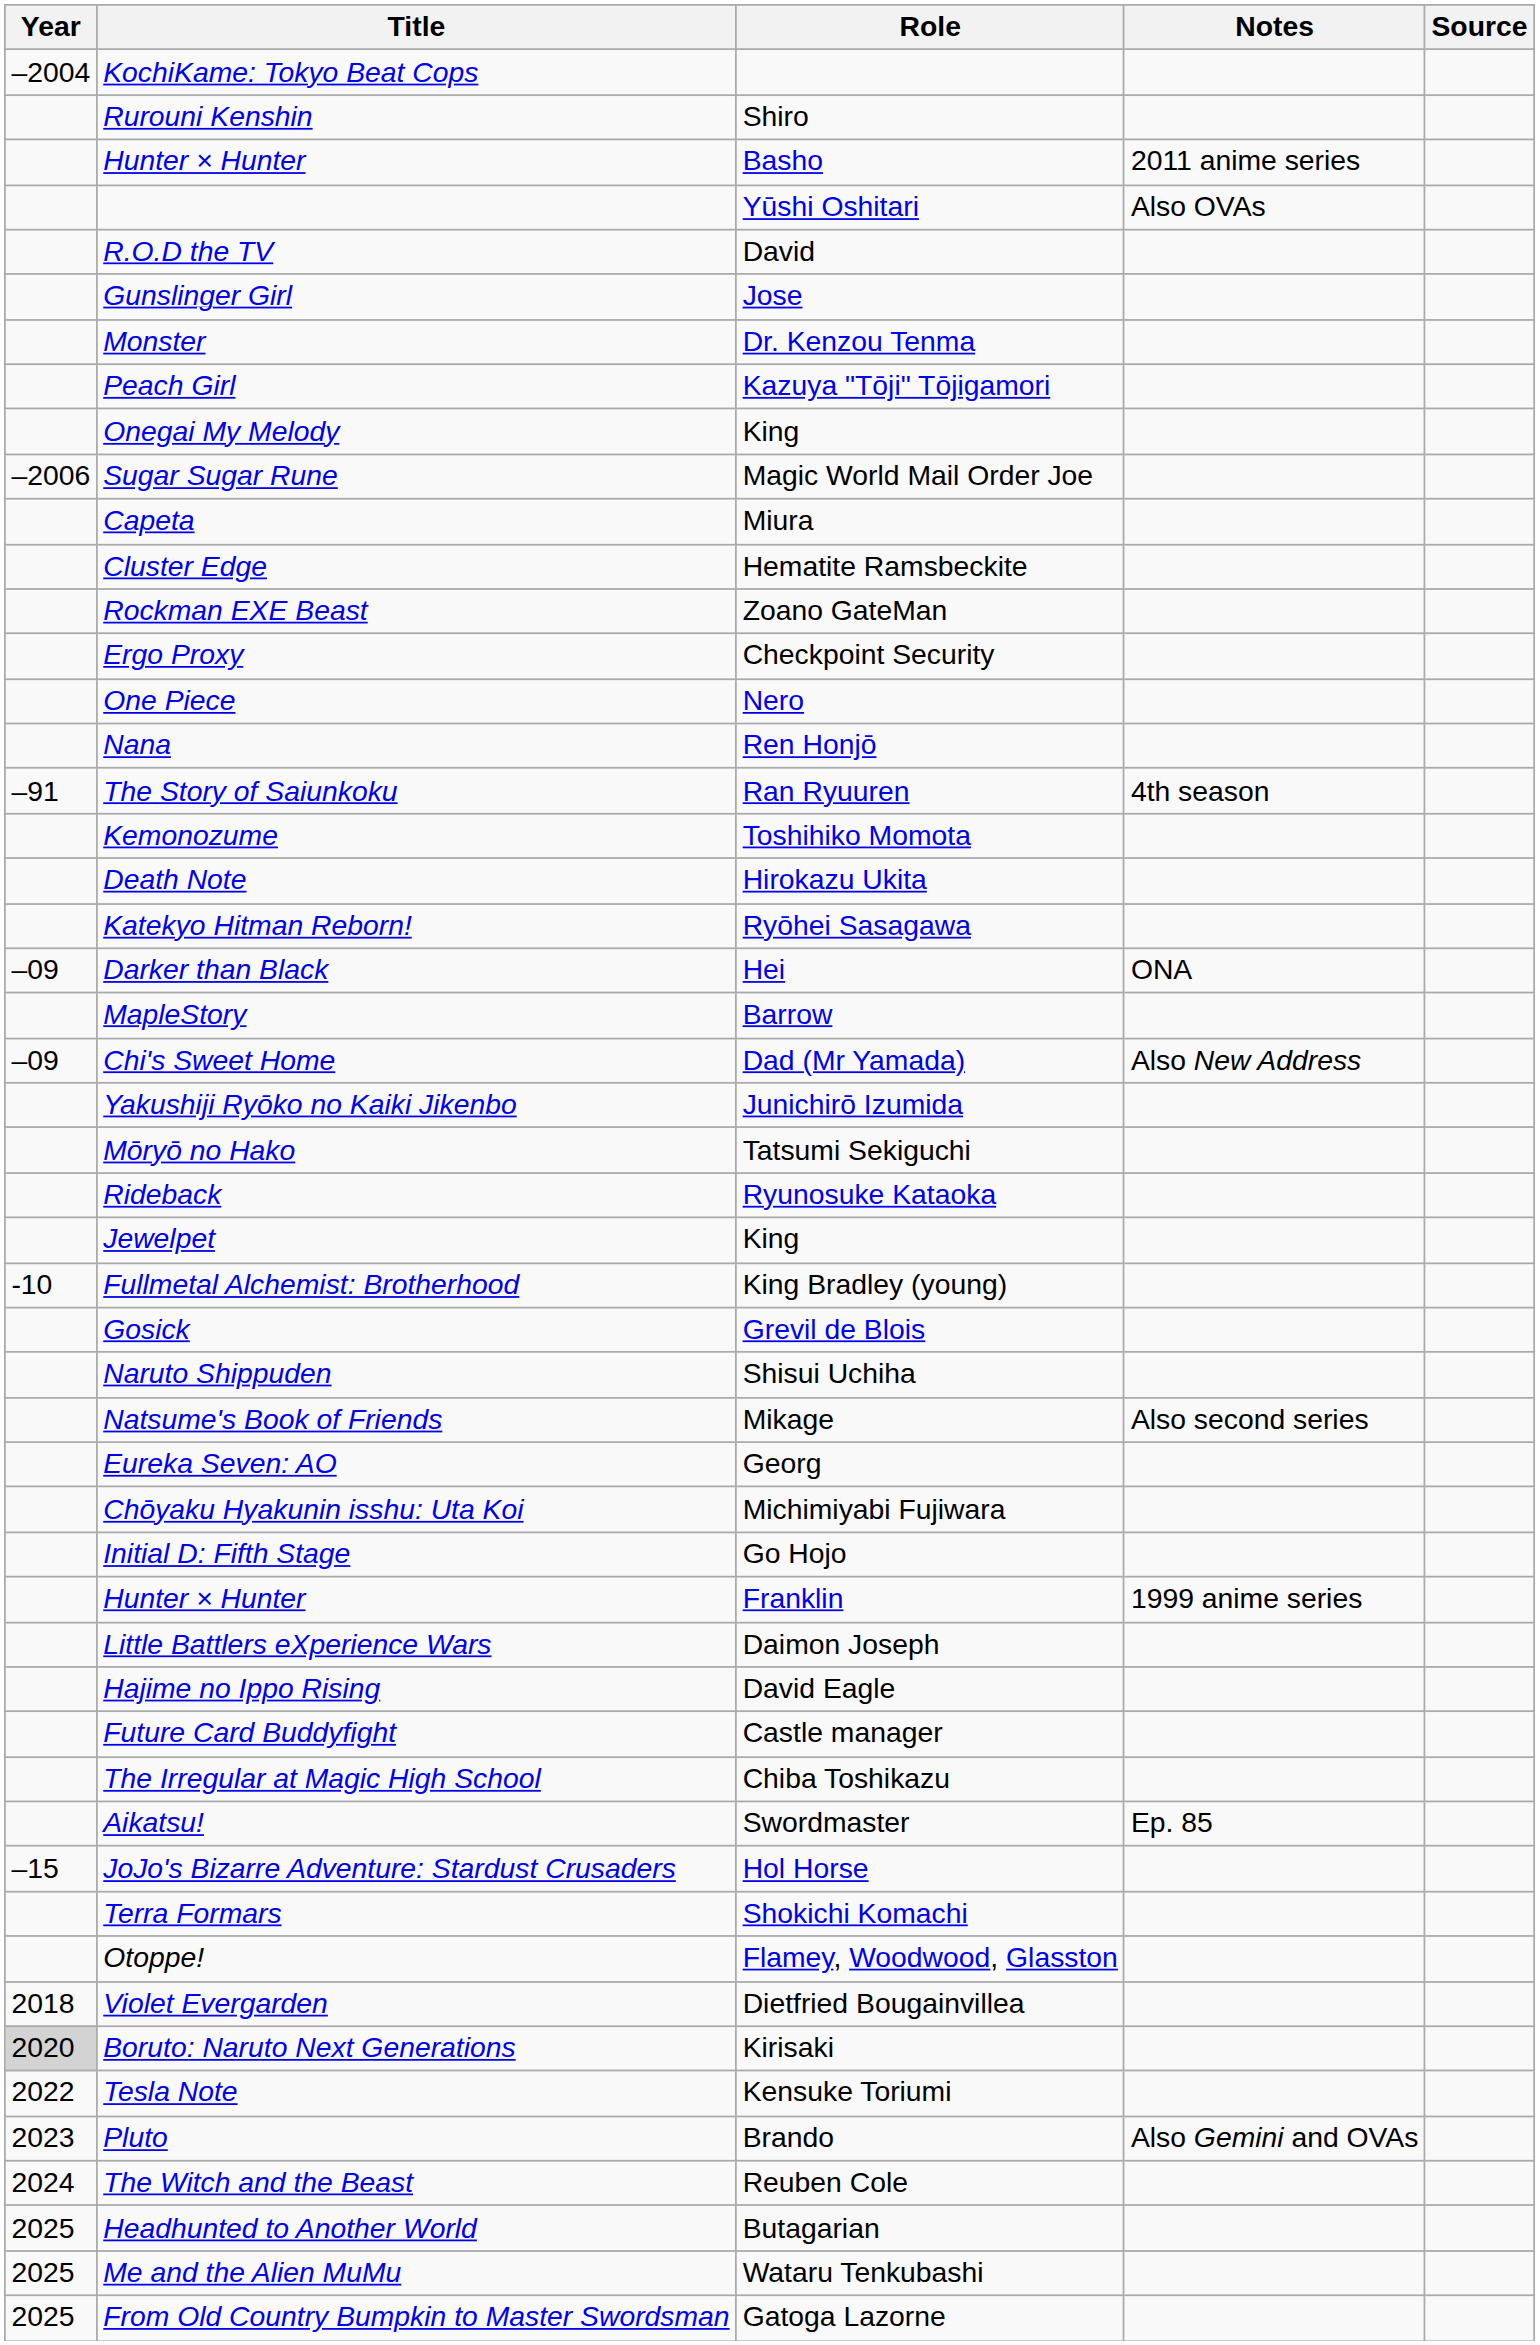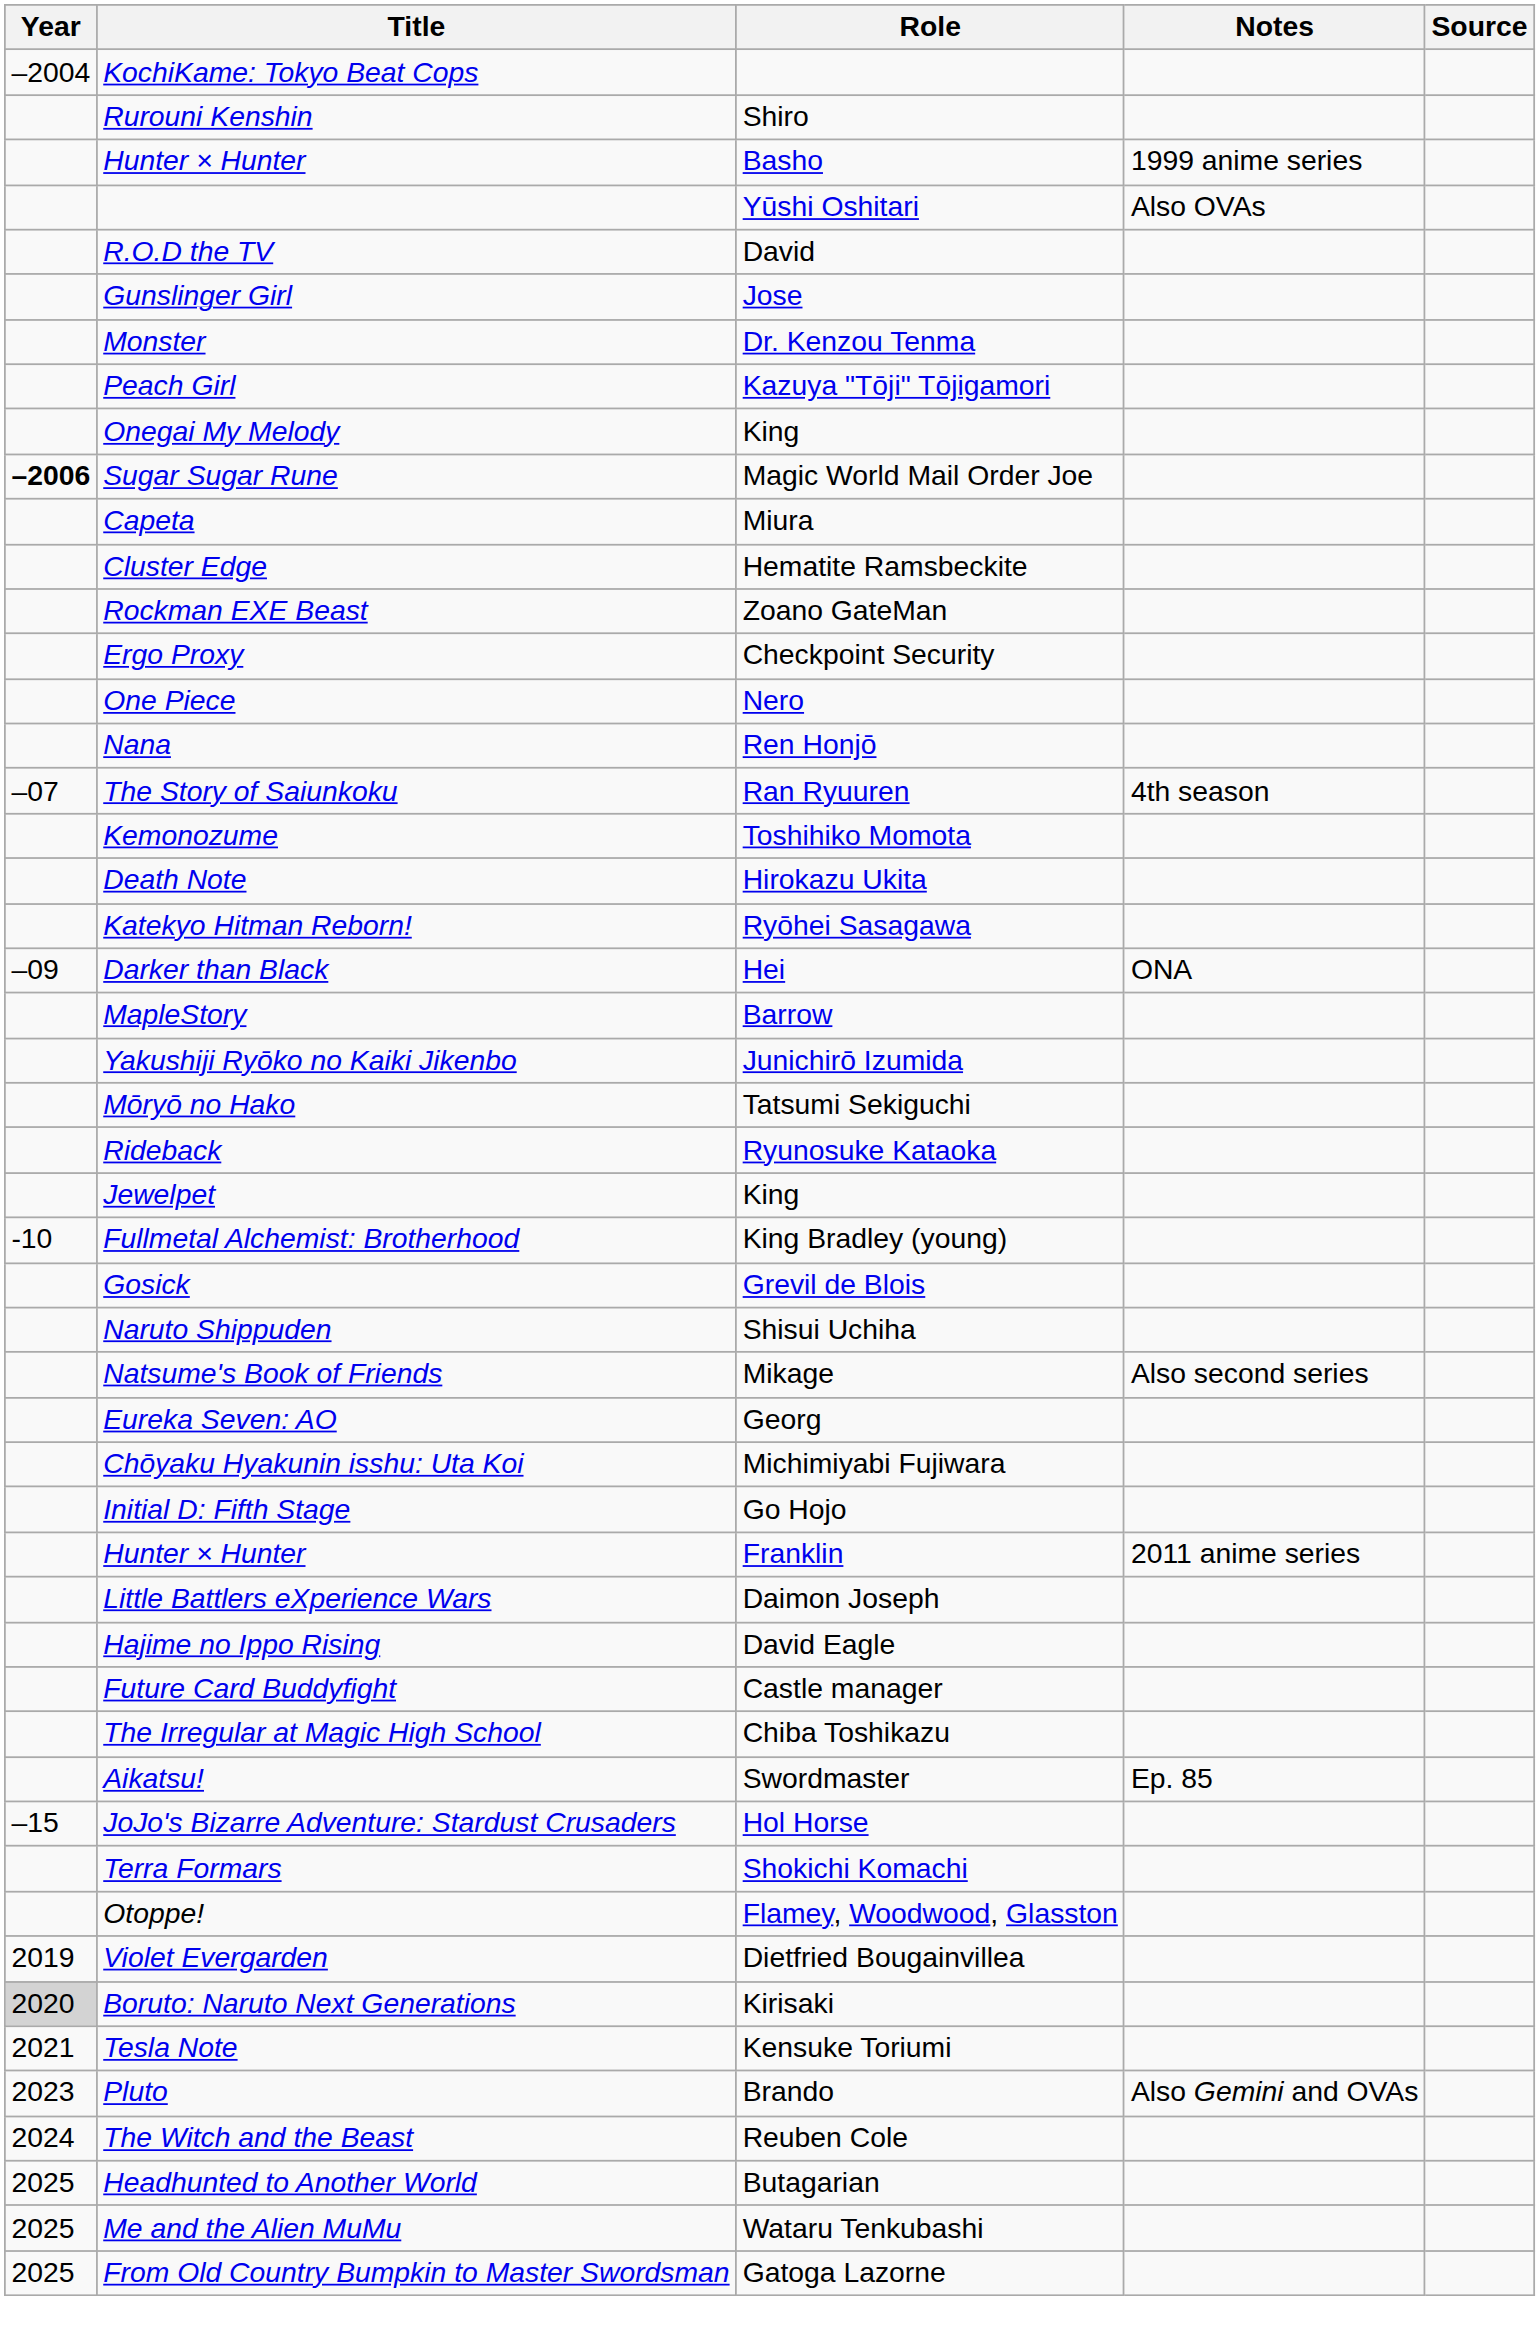Hunter × Hunter / Basho | Notes: 2011 anime series -> 1999 anime series
Sugar Sugar Rune | Year: normal -> bold
The Story of Saiunkoku | Year: –91 -> –07
- row: –09 | Chi's Sweet Home | Dad (Mr Yamada) | Also New Address
Hunter × Hunter / Franklin | Notes: 1999 anime series -> 2011 anime series
Violet Evergarden | Year: 2018 -> 2019
Tesla Note | Year: 2022 -> 2021
